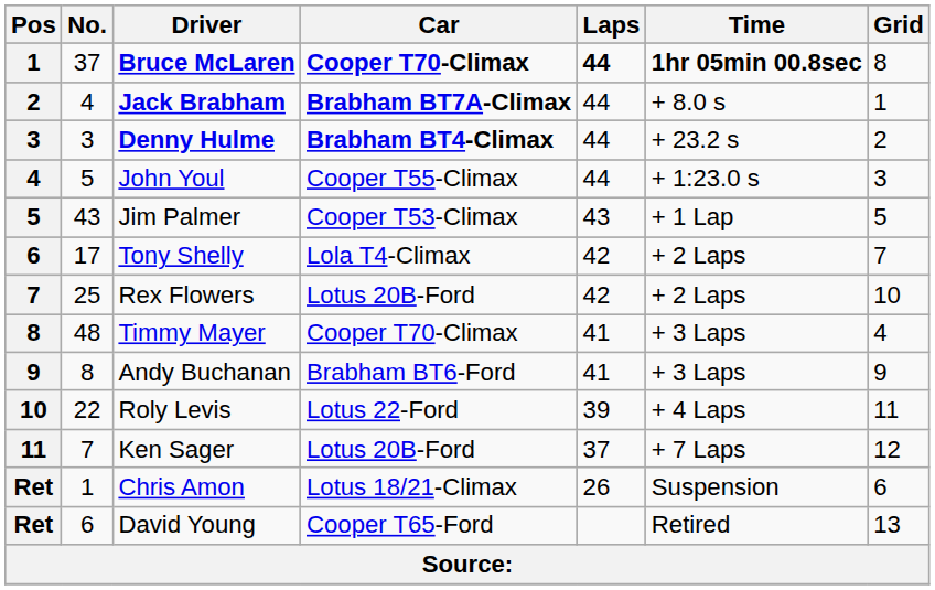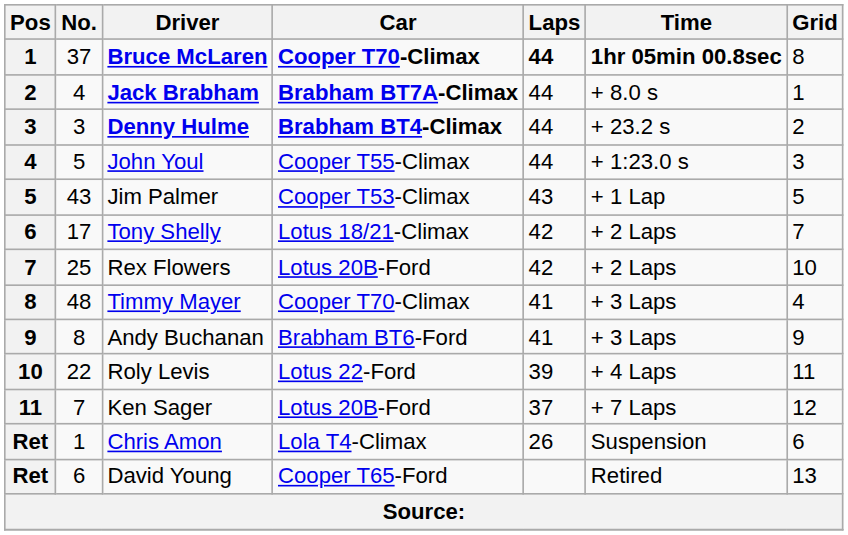Tony Shelly | Car: Lola T4-Climax -> Lotus 18/21-Climax
Chris Amon | Car: Lotus 18/21-Climax -> Lola T4-Climax
